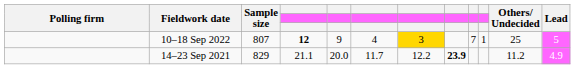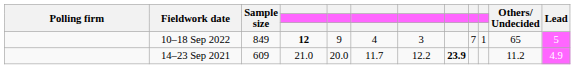10–18 Sep 2022 | Sample size: 807 -> 849
10–18 Sep 2022 | column 7: gold background -> no background
10–18 Sep 2022 | Others/ Undecided: 25 -> 65
14–23 Sep 2021 | Sample size: 829 -> 609
14–23 Sep 2021 | column 4: 21.1 -> 21.0
